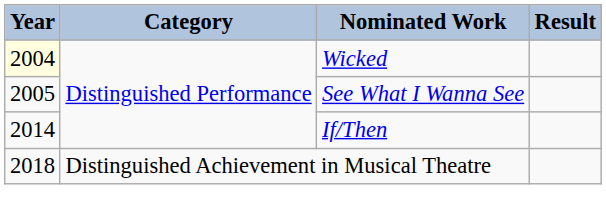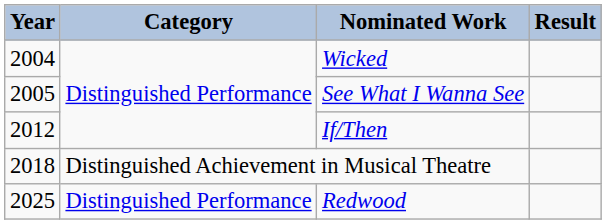Wicked | Year: lightyellow background -> no background
If/Then | Year: 2014 -> 2012
+ row: 2025 | Distinguished Performance | Redwood
